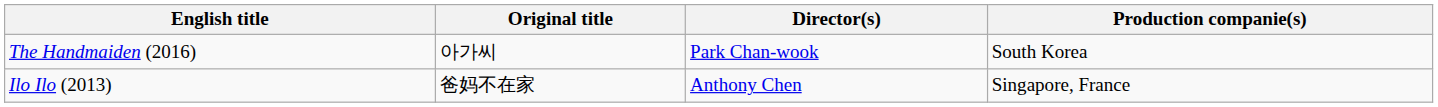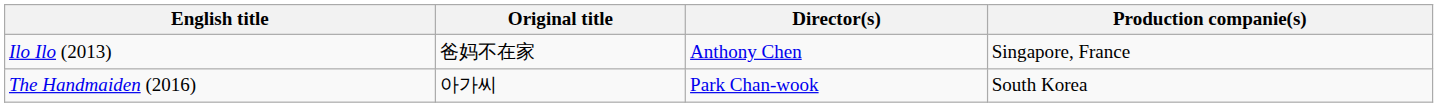rows swapped: The Handmaiden (2016) <-> Ilo Ilo (2013)
